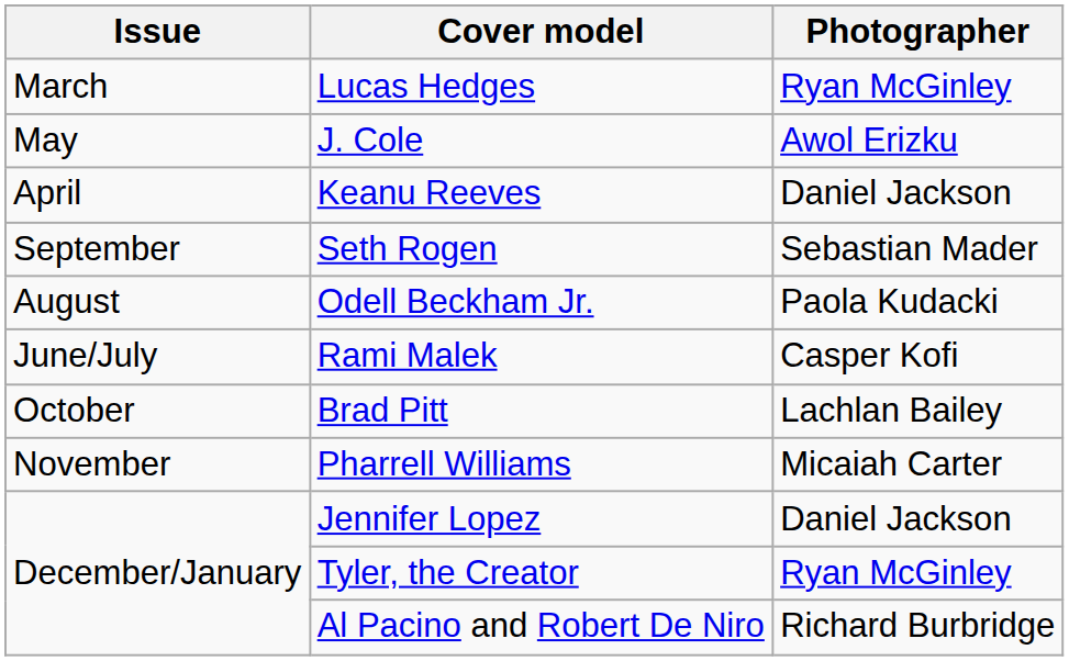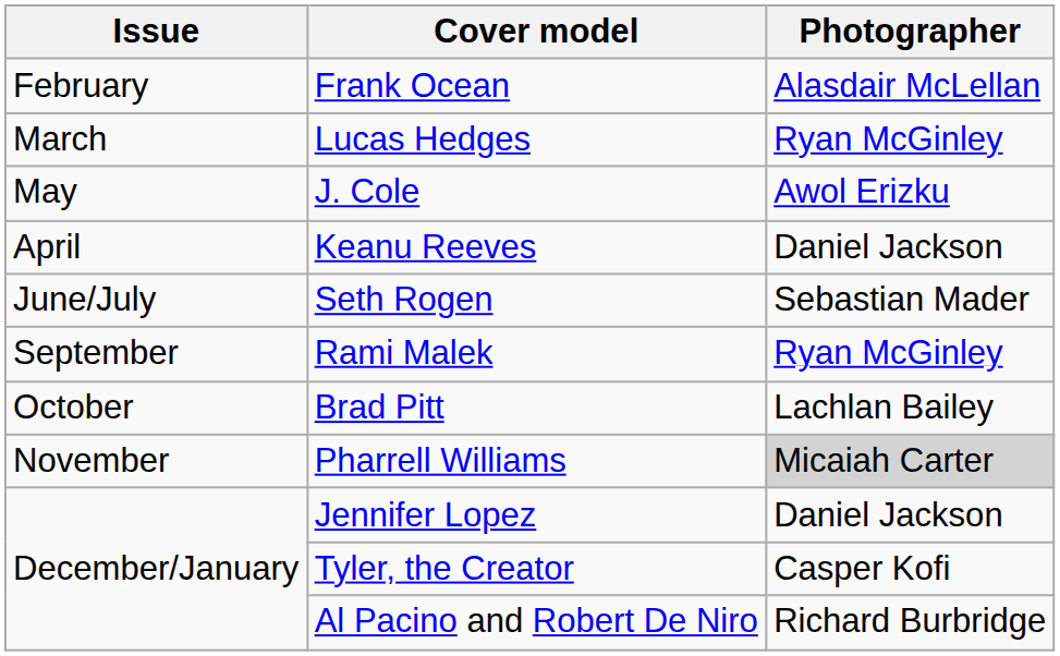+ row: February | Frank Ocean | Alasdair McLellan
Seth Rogen | Issue: September -> June/July
- row: August | Odell Beckham Jr. | Paola Kudacki
Rami Malek | Issue: June/July -> September
Rami Malek | Photographer: Casper Kofi -> Ryan McGinley
Pharrell Williams | Photographer: no background -> lightgrey background
Tyler, the Creator | Photographer: Ryan McGinley -> Casper Kofi
